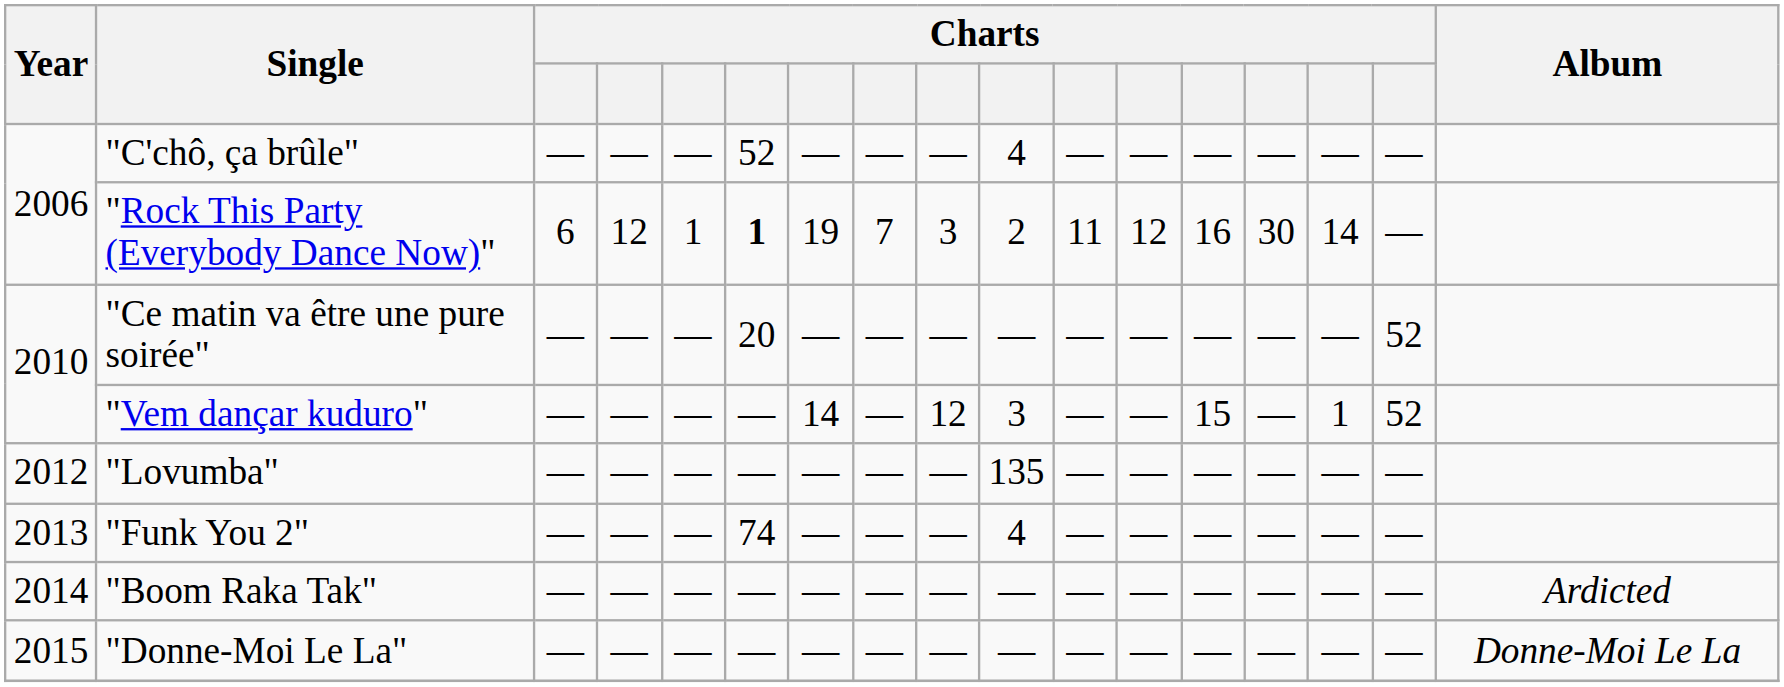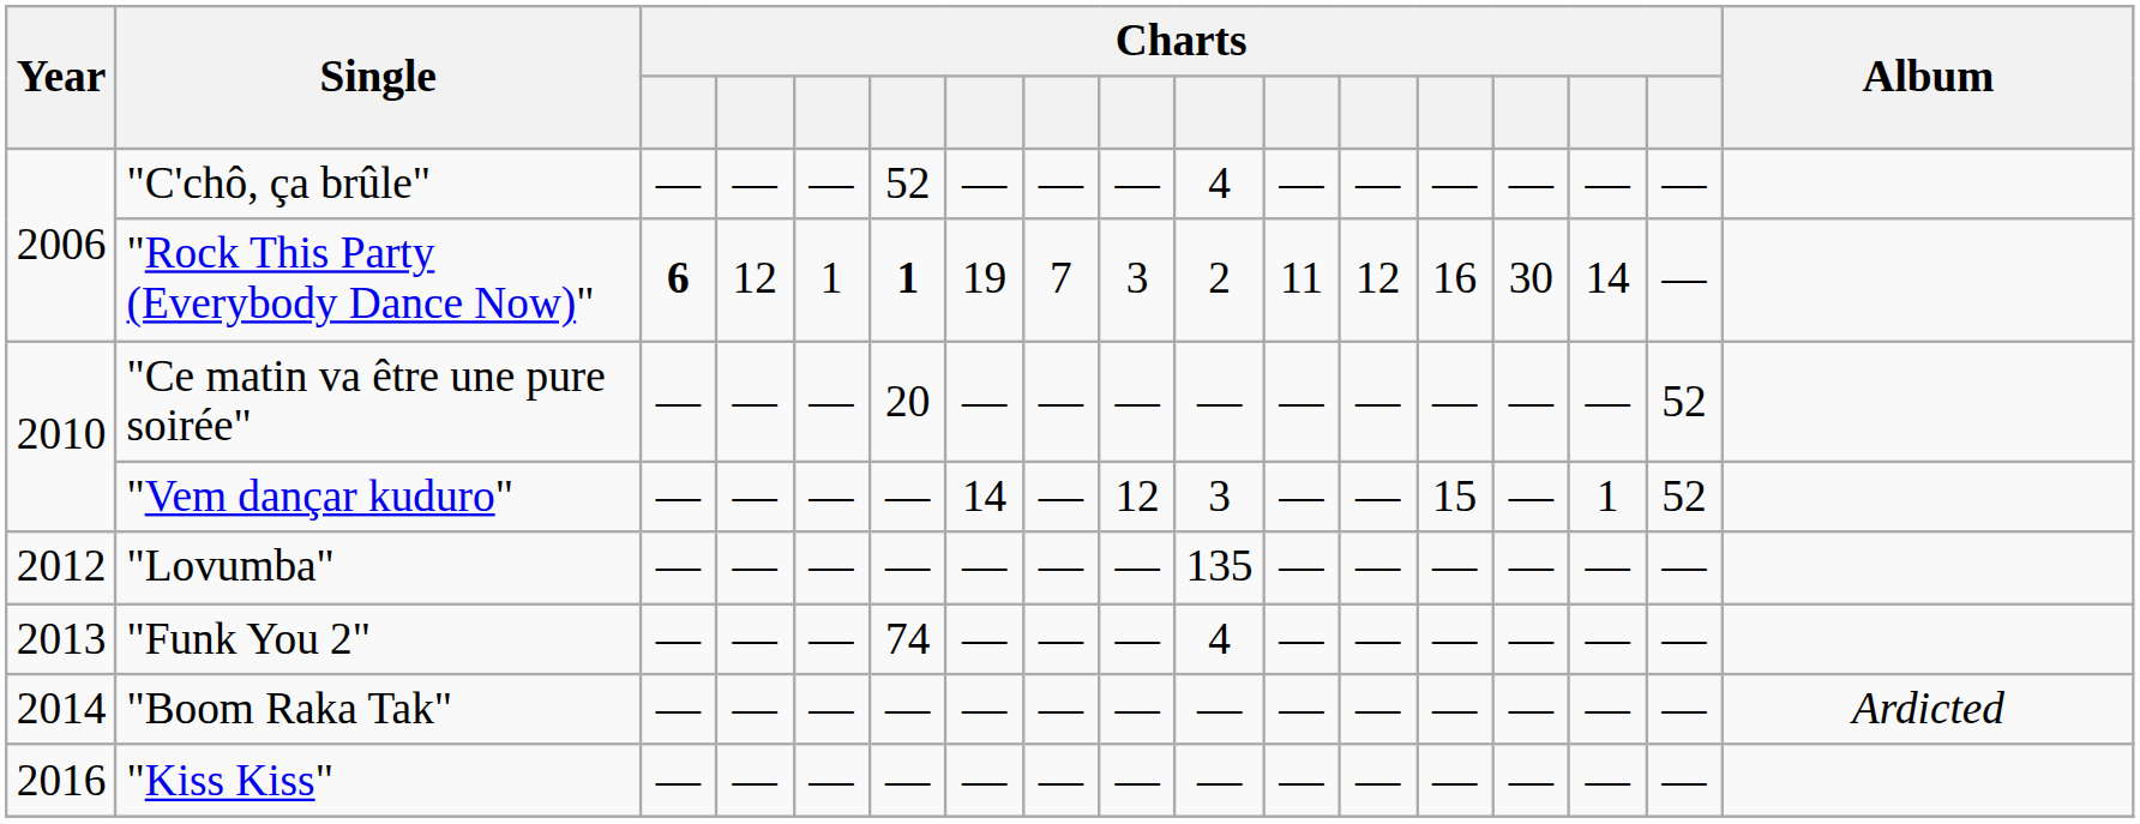"Rock This Party (Everybody Dance Now)" | column 3: normal -> bold
- row: 2015 | "Donne-Moi Le La" | — | — | — | — | — | — | — | — | — | — | — | — | — | — | Donne-Moi Le La
+ row: 2016 | "Kiss Kiss" | — | — | — | — | — | — | — | — | — | — | — | — | — | —
